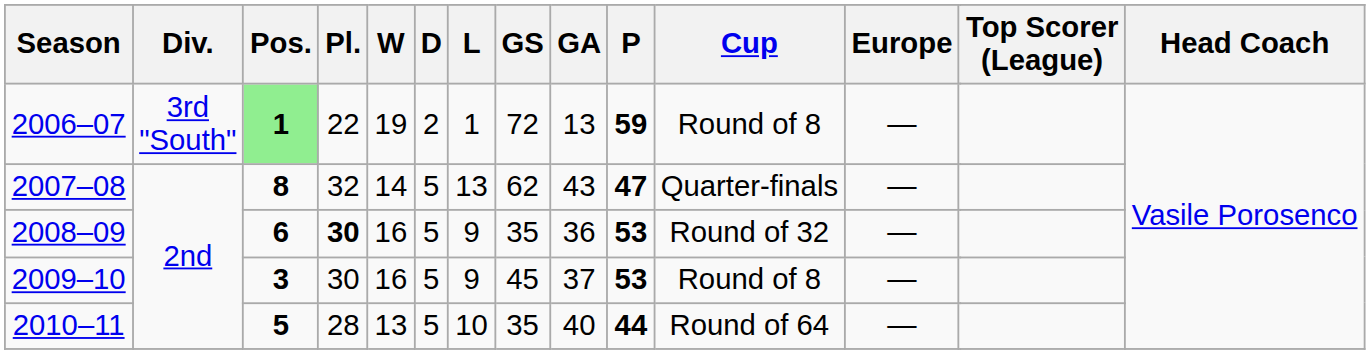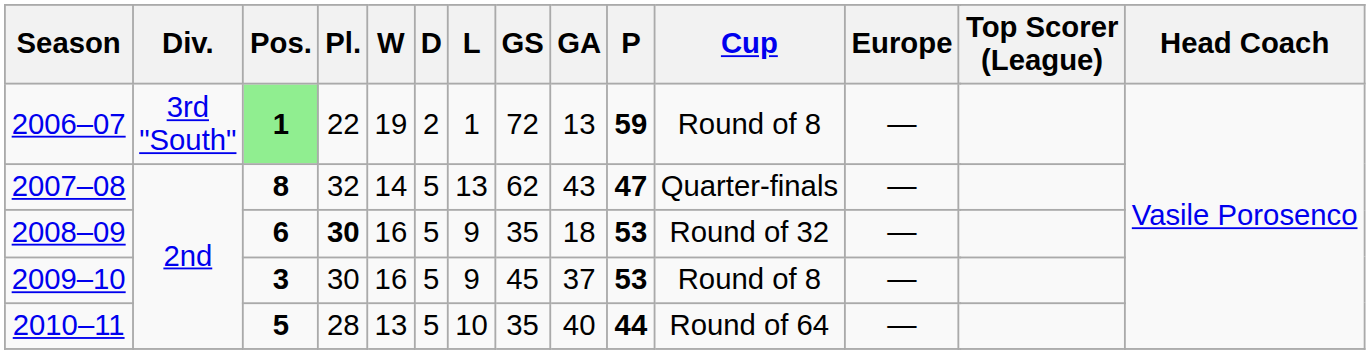2008–09 | GA: 36 -> 18
